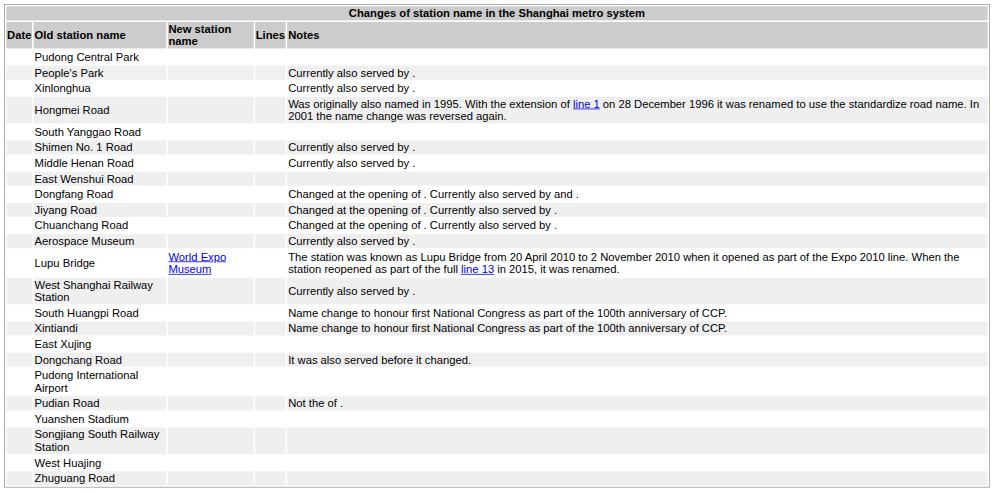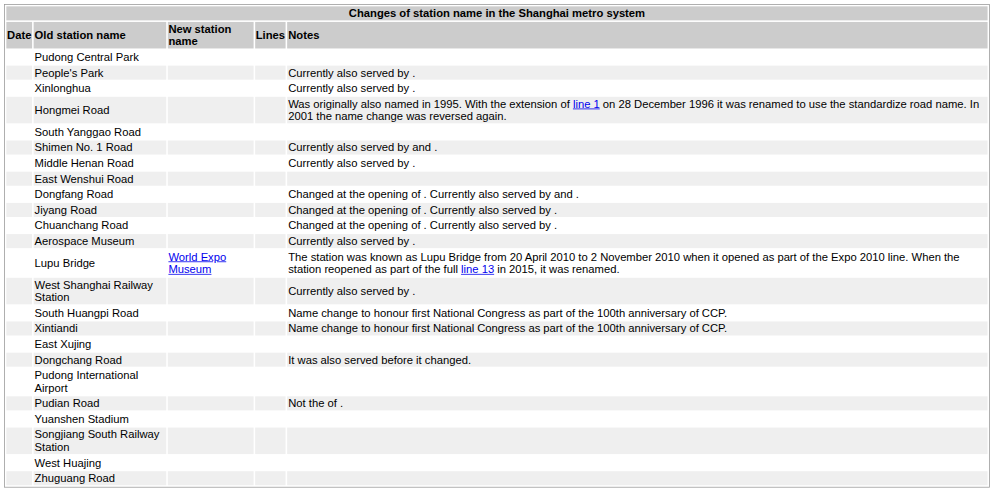Shimen No. 1 Road | Notes: Currently also served by . -> Currently also served by and .
